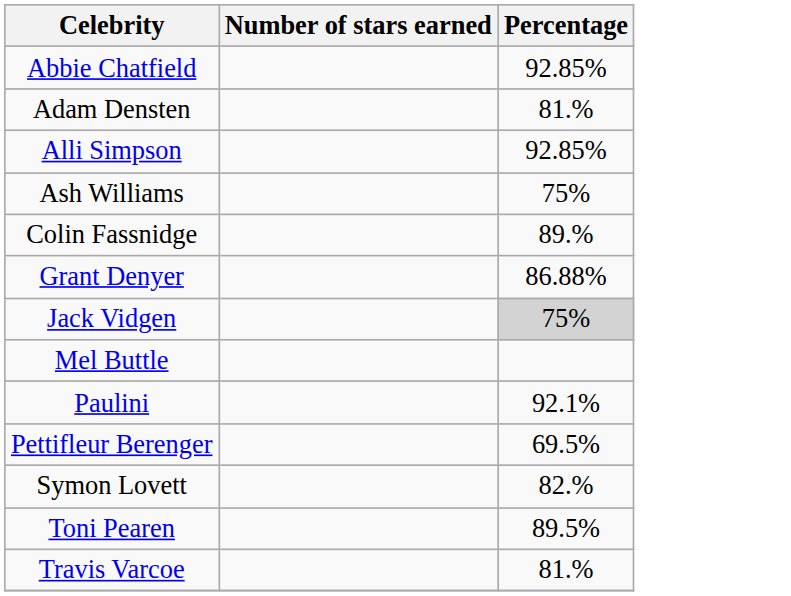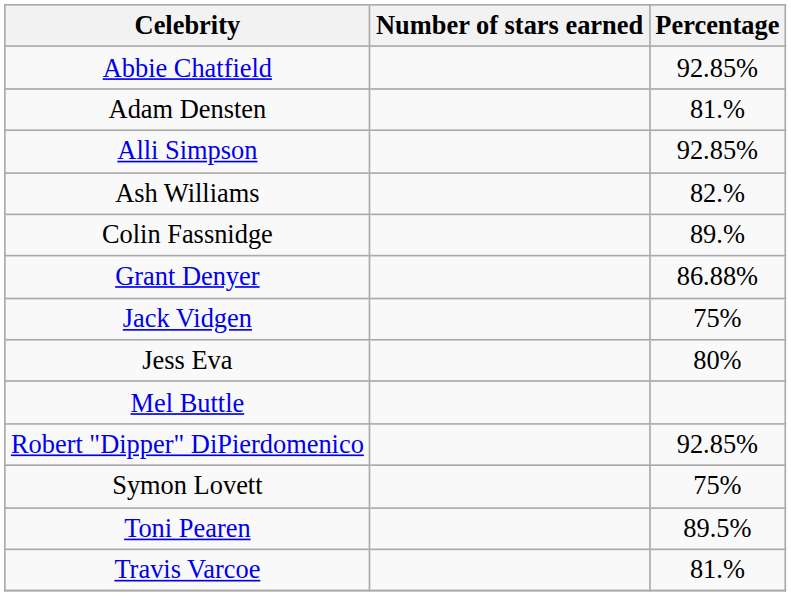Ash Williams | Percentage: 75% -> 82.%
Jack Vidgen | Percentage: lightgrey background -> no background
+ row: Jess Eva | 80%
- row: Paulini | 92.1%
- row: Pettifleur Berenger | 69.5%
+ row: Robert "Dipper" DiPierdomenico | 92.85%
Symon Lovett | Percentage: 82.% -> 75%
